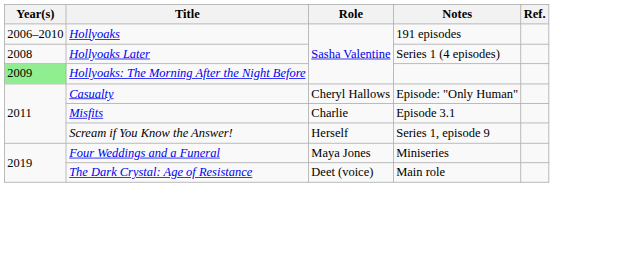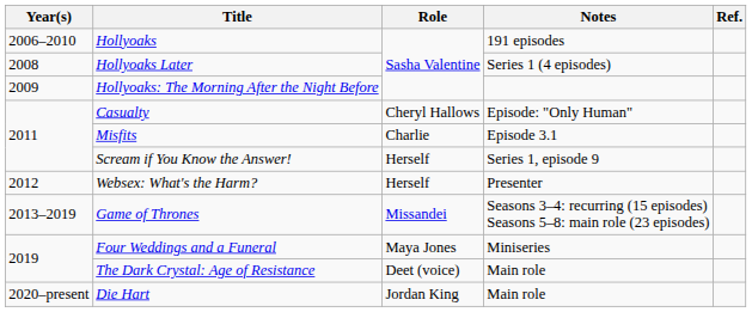Hollyoaks: The Morning After the Night Before | Year(s): lightgreen background -> no background
+ row: 2012 | Websex: What's the Harm? | Herself | Presenter
+ row: 2013–2019 | Game of Thrones | Missandei | Seasons 3–4: recurring (15 episodes) Seasons 5–8: main role (23 episodes)
+ row: 2020–present | Die Hart | Jordan King | Main role
